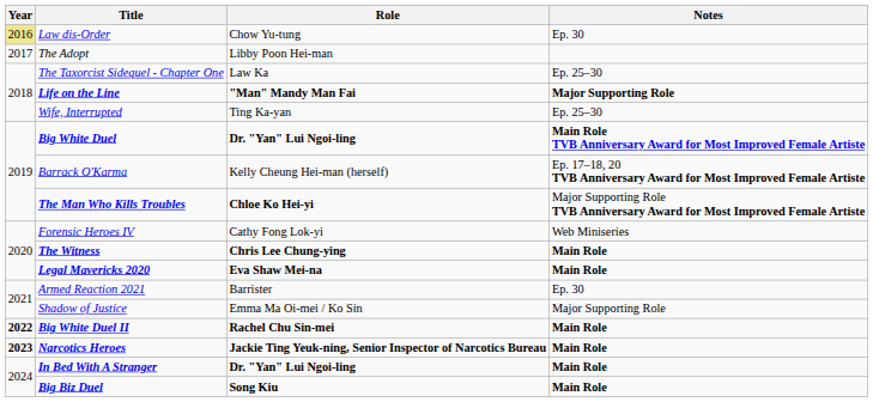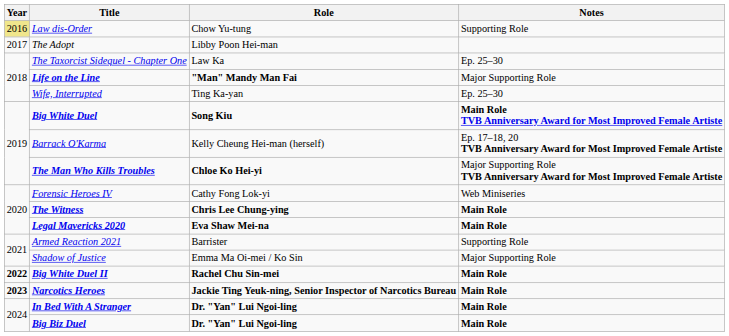Law dis-Order | Notes: Ep. 30 -> Supporting Role
Life on the Line | Notes: bold -> normal
Big White Duel | Role: Dr. "Yan" Lui Ngoi-ling -> Song Kiu
Armed Reaction 2021 | Notes: Ep. 30 -> Supporting Role
Big Biz Duel | Role: Song Kiu -> Dr. "Yan" Lui Ngoi-ling
